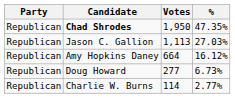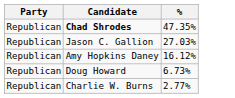- column: Votes | 1,950 | 1,113 | 664 | 277 | 114
